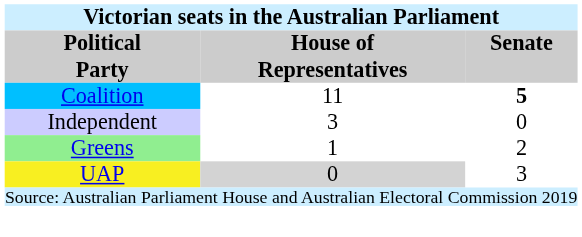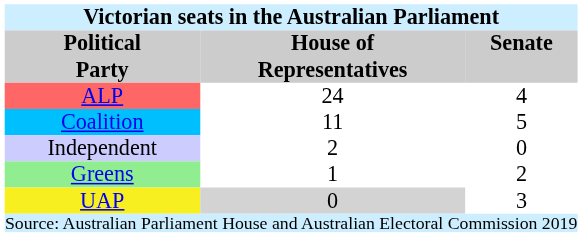+ row: ALP | 24 | 4
Coalition | Senate: bold -> normal
Independent | House of Representatives: 3 -> 2
